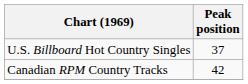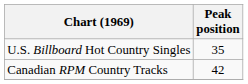U.S. Billboard Hot Country Singles | Peak position: 37 -> 35
